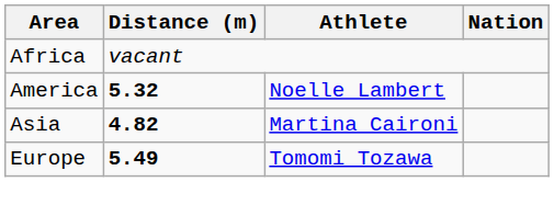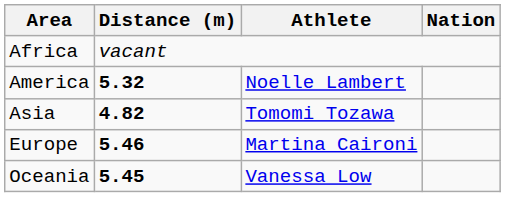Asia | Athlete: Martina Caironi -> Tomomi Tozawa
Europe | Distance (m): 5.49 -> 5.46
Europe | Athlete: Tomomi Tozawa -> Martina Caironi
+ row: Oceania | 5.45 | Vanessa Low
